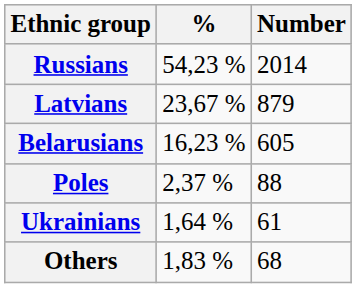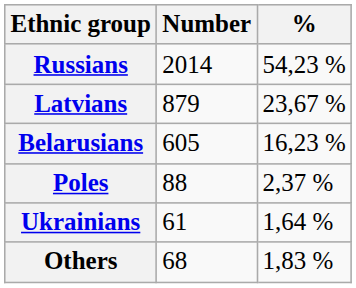columns swapped: Number <-> %
